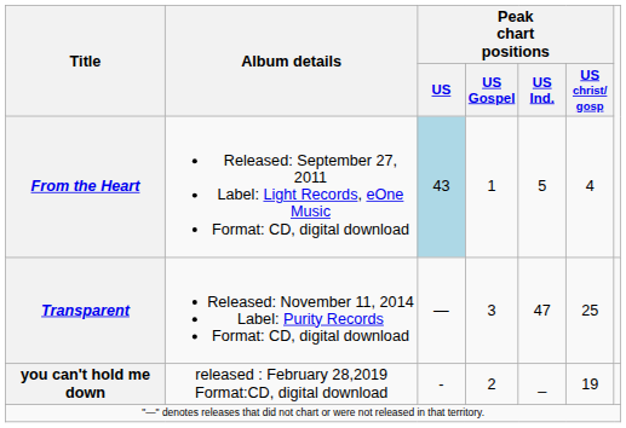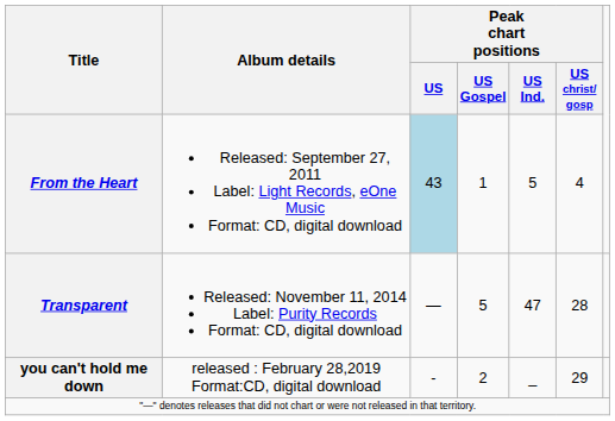Transparent | Peak chart positions / US Gospel: 3 -> 5
Transparent | Peak chart positions / US christ/ gosp: 25 -> 28
you can't hold me down | Peak chart positions / US christ/ gosp: 19 -> 29
